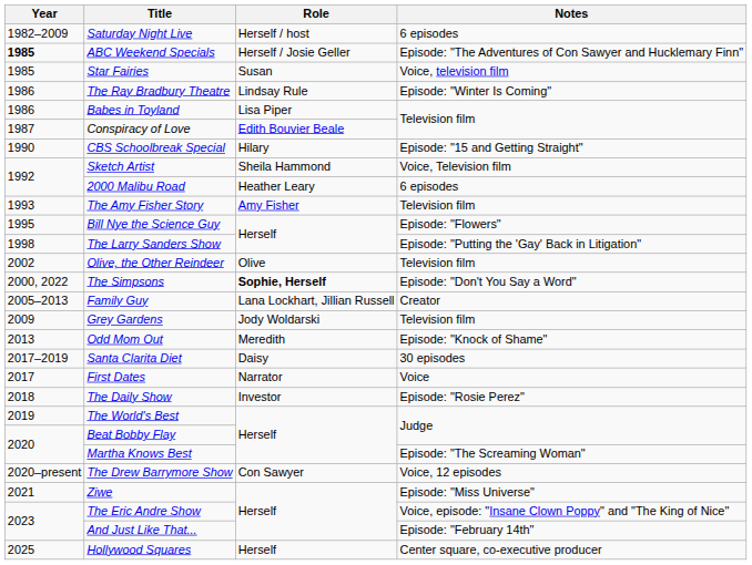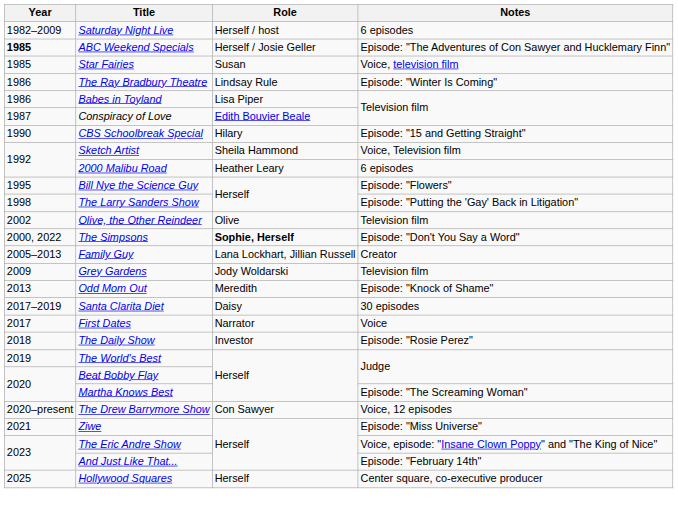- row: 1993 | The Amy Fisher Story | Amy Fisher | Television film
